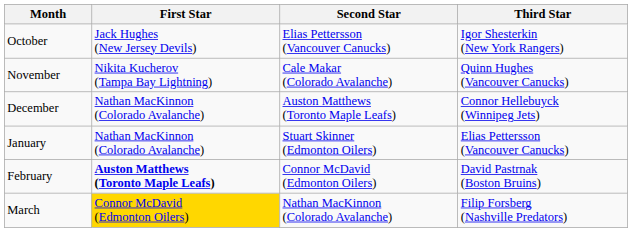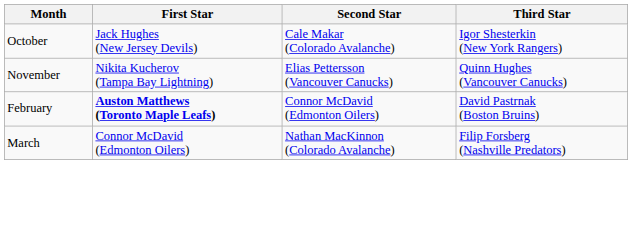October | Second Star: Elias Pettersson (Vancouver Canucks) -> Cale Makar (Colorado Avalanche)
November | Second Star: Cale Makar (Colorado Avalanche) -> Elias Pettersson (Vancouver Canucks)
- row: December | Nathan MacKinnon (Colorado Avalanche) | Auston Matthews (Toronto Maple Leafs) | Connor Hellebuyck (Winnipeg Jets)
- row: January | Nathan MacKinnon (Colorado Avalanche) | Stuart Skinner (Edmonton Oilers) | Elias Pettersson (Vancouver Canucks)
March | First Star: gold background -> no background
